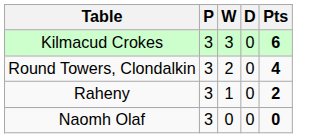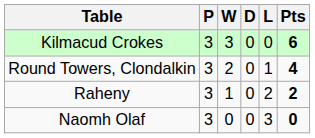+ column: L | 0 | 1 | 2 | 3
